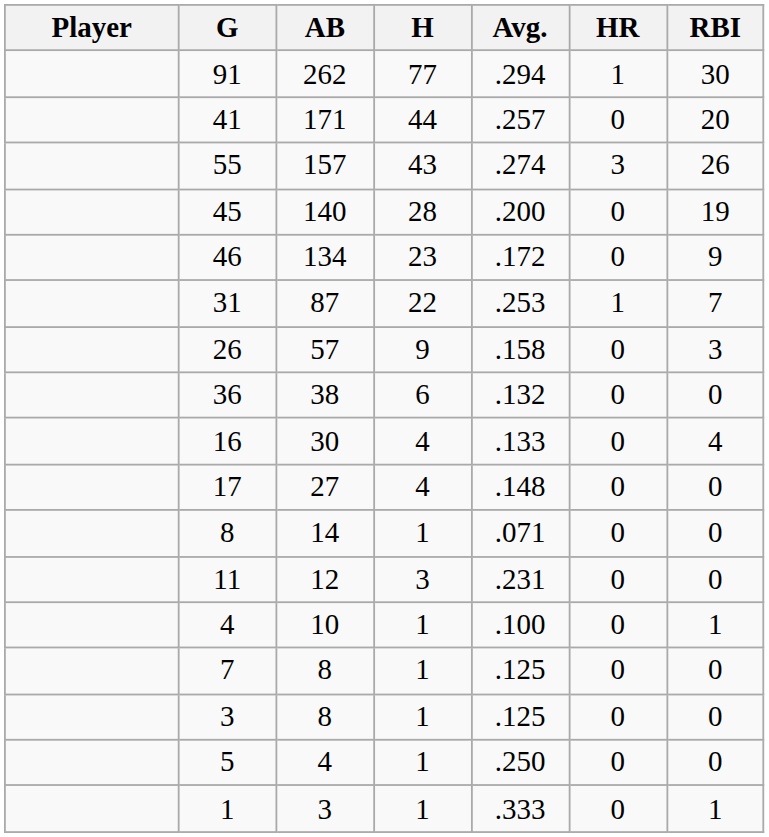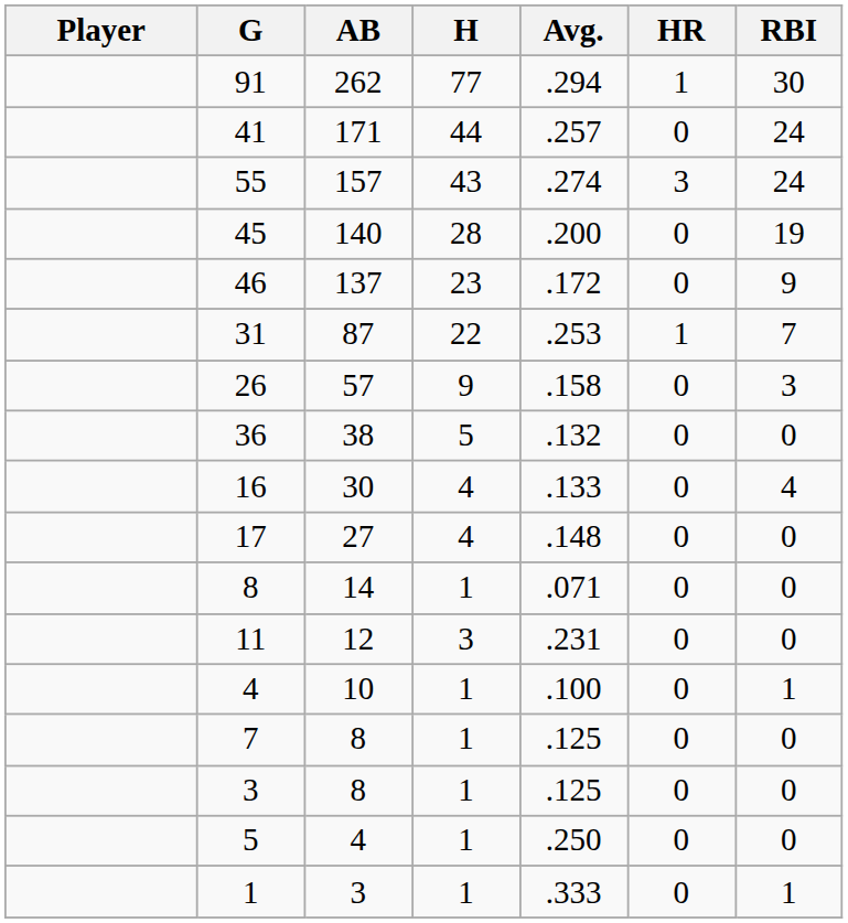41 | RBI: 20 -> 24
55 | RBI: 26 -> 24
46 | AB: 134 -> 137
36 | H: 6 -> 5
